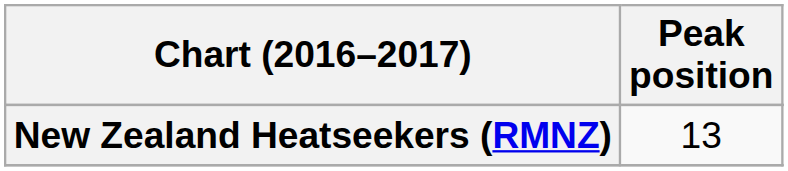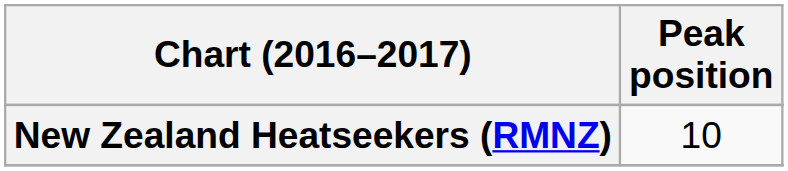New Zealand Heatseekers (RMNZ) | Peak position: 13 -> 10
